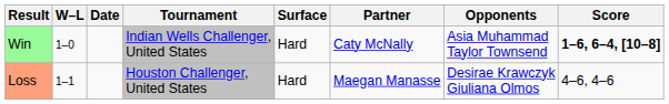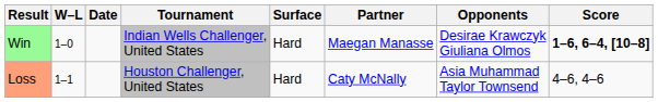Win | Partner: Caty McNally -> Maegan Manasse
Win | Opponents: Asia Muhammad Taylor Townsend -> Desirae Krawczyk Giuliana Olmos
Loss | Partner: Maegan Manasse -> Caty McNally
Loss | Opponents: Desirae Krawczyk Giuliana Olmos -> Asia Muhammad Taylor Townsend
